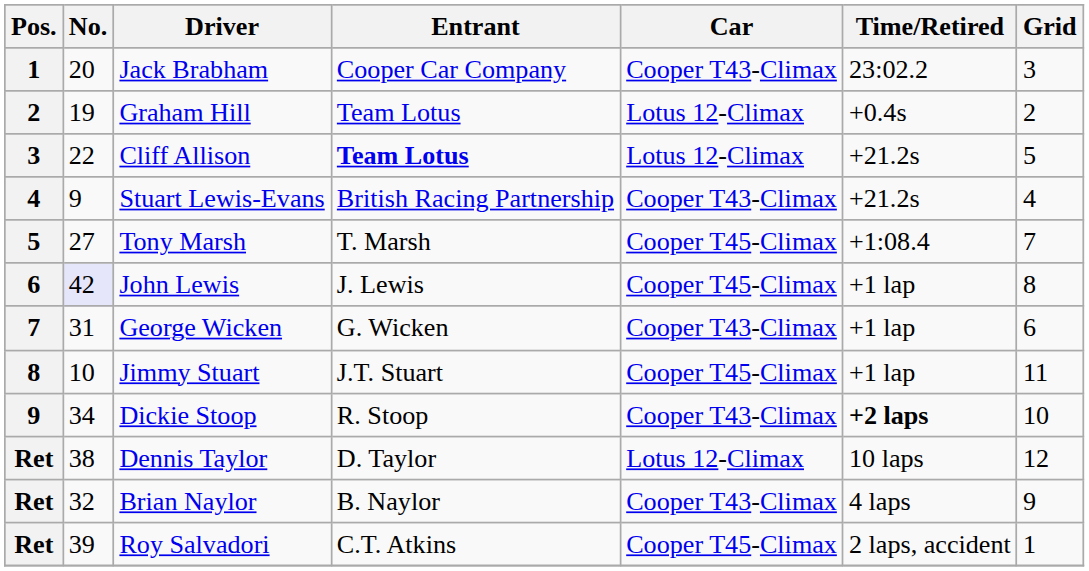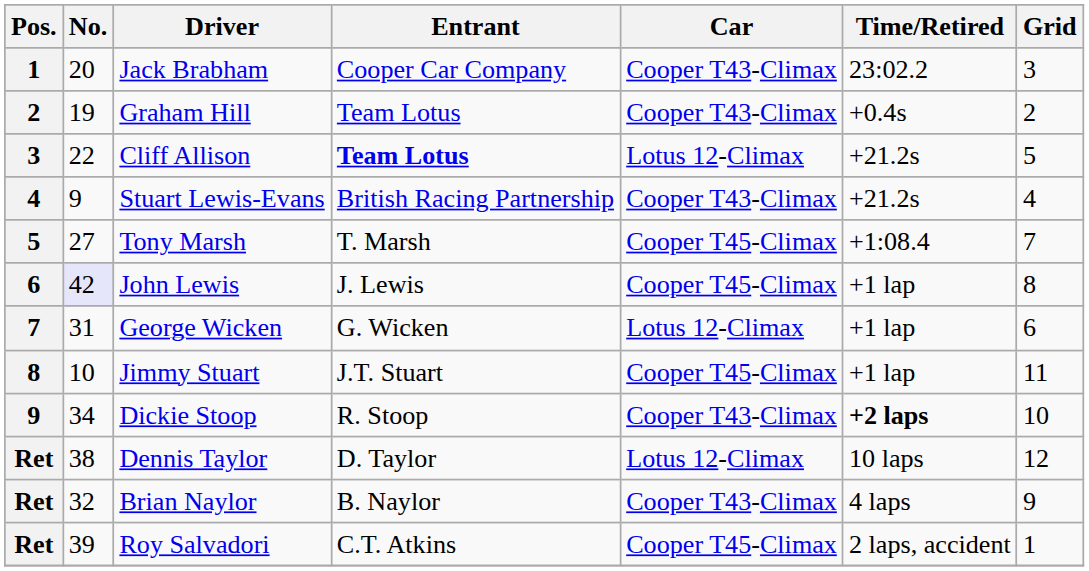Graham Hill | Car: Lotus 12-Climax -> Cooper T43-Climax
George Wicken | Car: Cooper T43-Climax -> Lotus 12-Climax
